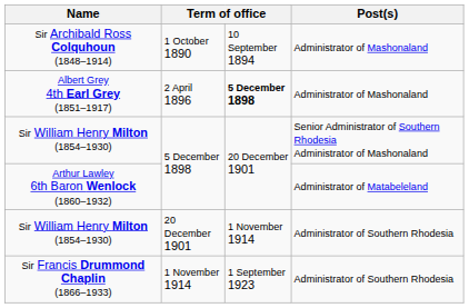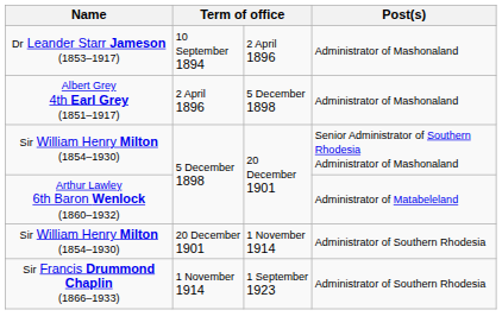- row: Sir Archibald Ross Colquhoun (1848–1914) | 1 October 1890 | 10 September 1894 | Administrator of Mashonaland
+ row: Dr Leander Starr Jameson (1853–1917) | 10 September 1894 | 2 April 1896 | Administrator of Mashonaland
Albert Grey 4th Earl Grey (1851–1917) | column 3: bold -> normal
